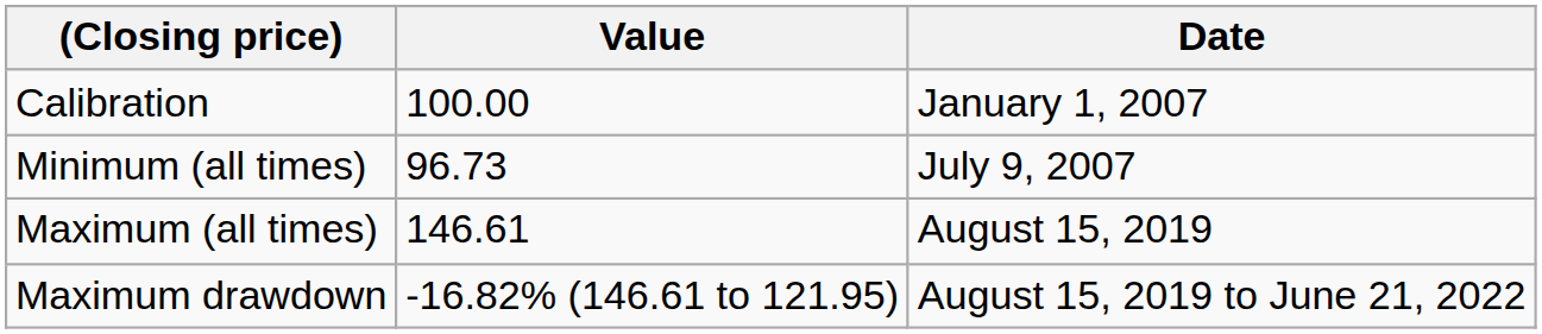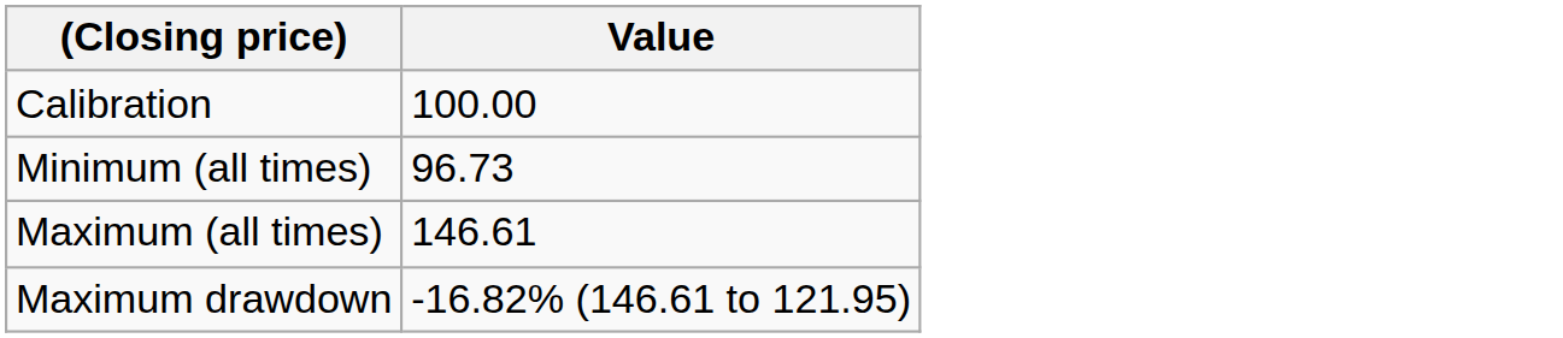- column: Date | January 1, 2007 | July 9, 2007 | August 15, 2019 | August 15, 2019 to June 21, 2022
